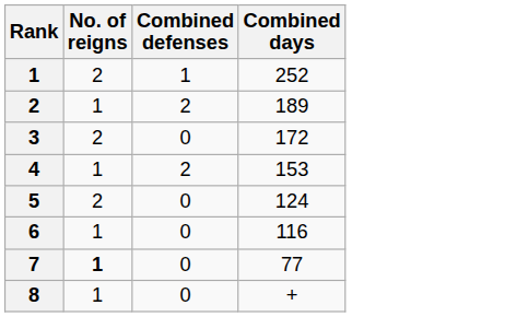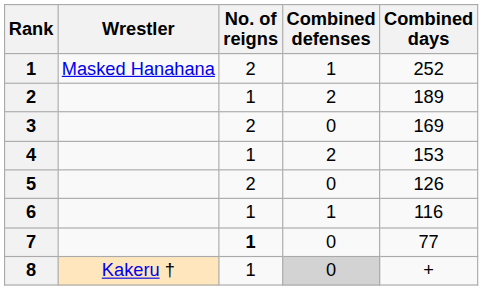+ column: Wrestler | Masked Hanahana | Kakeru †
3 | Combined days: 172 -> 169
5 | Combined days: 124 -> 126
6 | Combined defenses: 0 -> 1
8 | Combined defenses: no background -> lightgrey background
